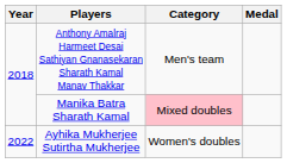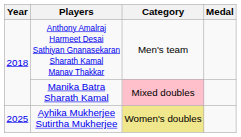Ayhika Mukherjee Sutirtha Mukherjee | Year: 2022 -> 2025
Ayhika Mukherjee Sutirtha Mukherjee | Category: no background -> khaki background
